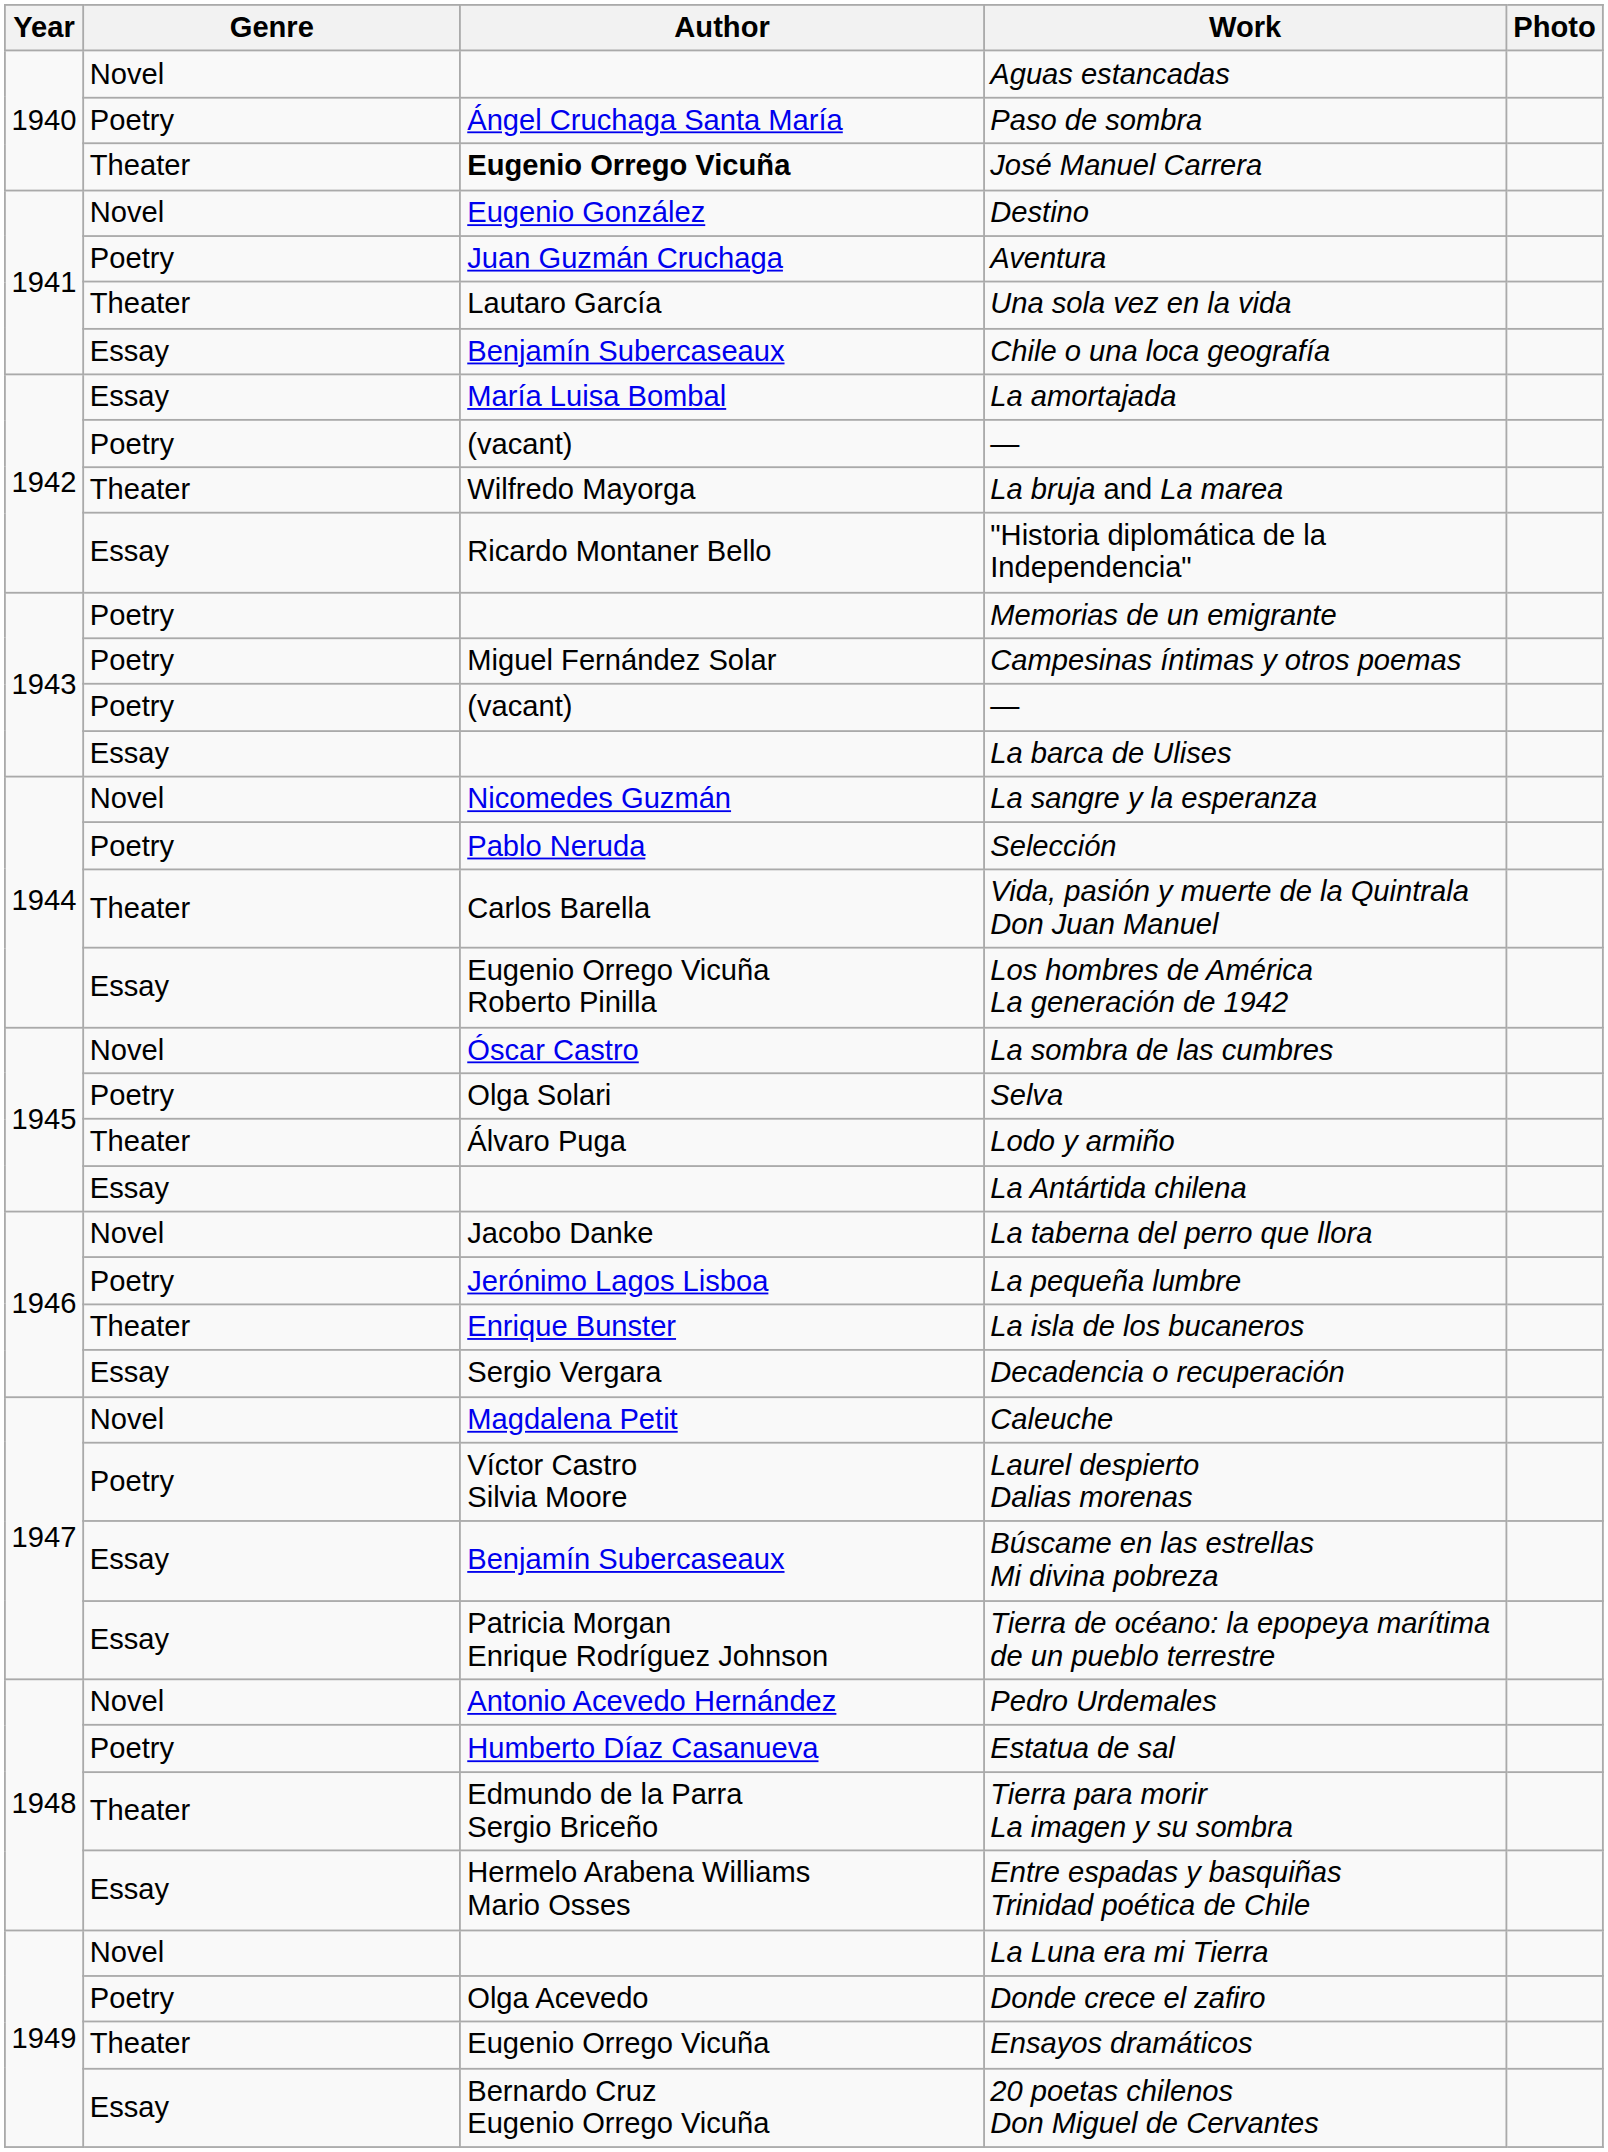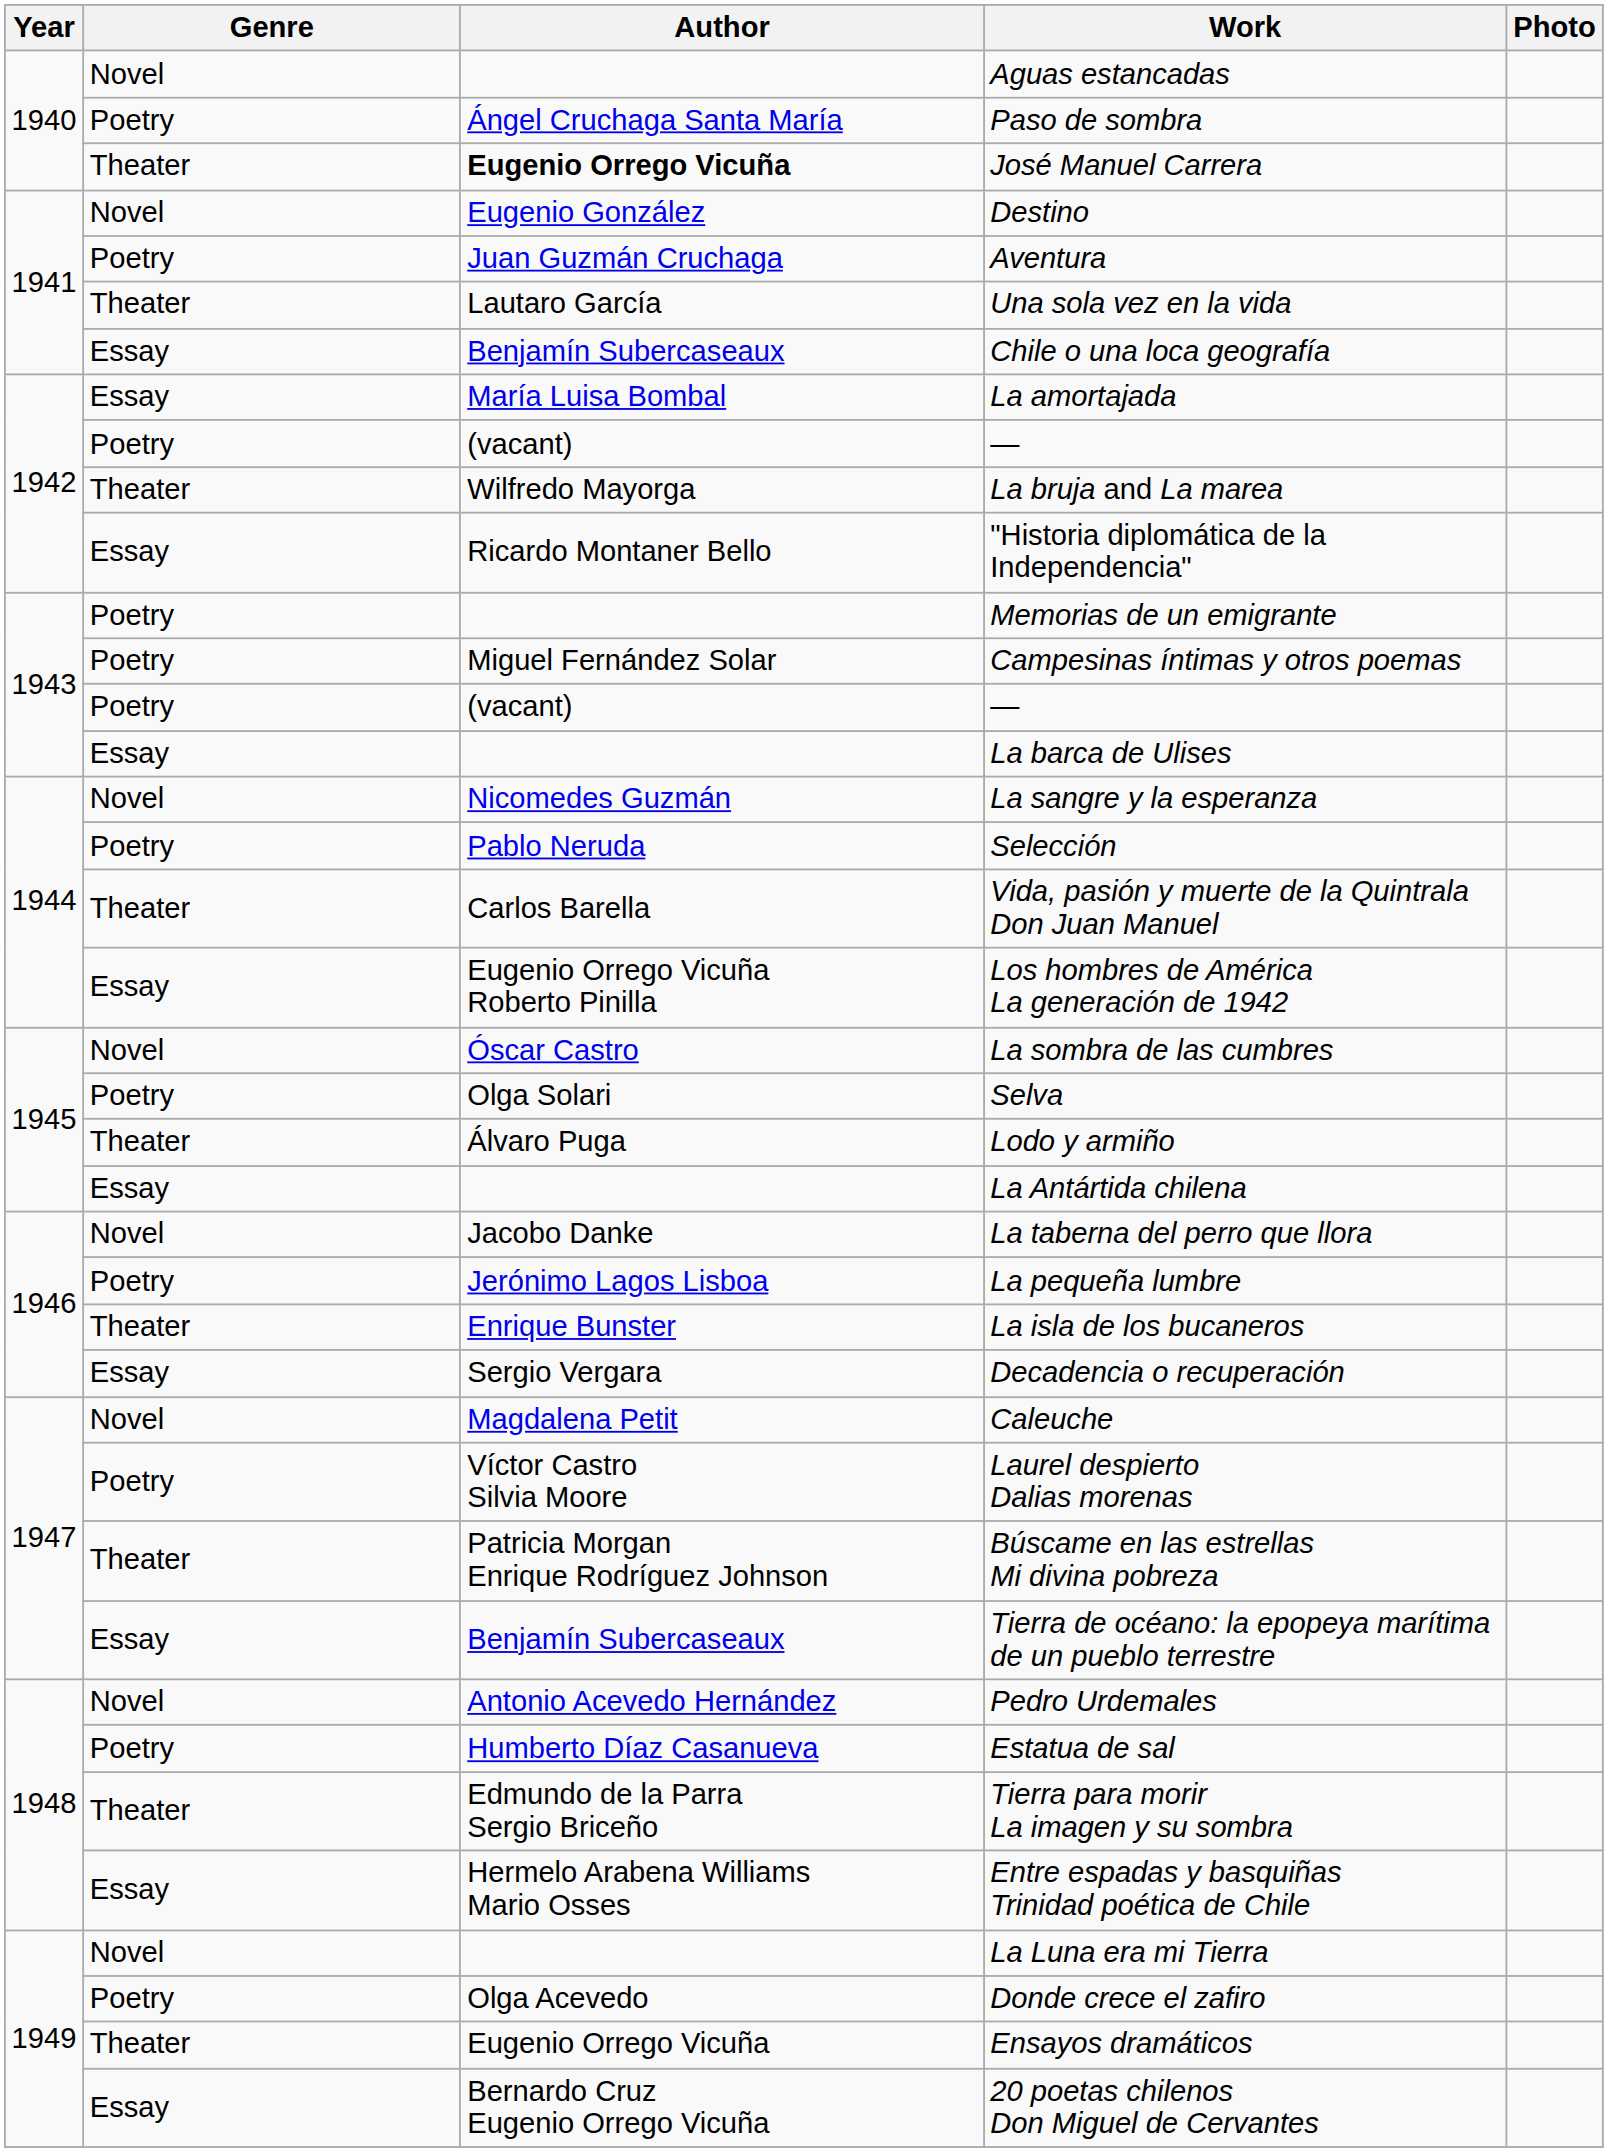Búscame en las estrellas Mi divina pobreza | Genre: Essay -> Theater
Búscame en las estrellas Mi divina pobreza | Author: Benjamín Subercaseaux -> Patricia Morgan Enrique Rodríguez Johnson
Tierra de océano: la epopeya marítima de un pueblo terrestre | Author: Patricia Morgan Enrique Rodríguez Johnson -> Benjamín Subercaseaux
